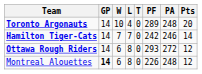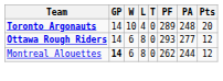- row: Hamilton Tiger-Cats | 14 | 7 | 7 | 0 | 242 | 246 | 14
Ottawa Rough Riders | PA: 272 -> 277
Montreal Alouettes | PF: 226 -> 262
Montreal Alouettes | PA: 248 -> 244
